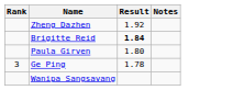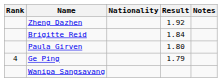+ column: Nationality
Brigitte Reid | Result: bold -> normal
Ge Ping | Rank: 3 -> 4
Ge Ping | Result: 1.78 -> 1.79
